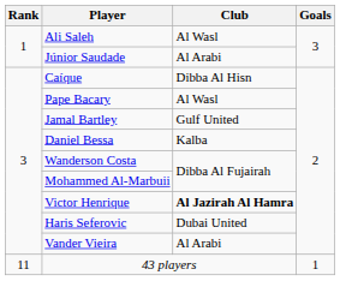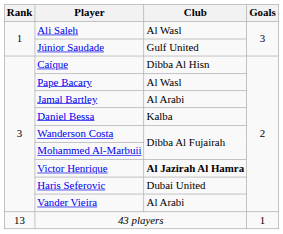Júnior Saudade | Club: Al Arabi -> Gulf United
Jamal Bartley | Club: Gulf United -> Al Arabi
43 players | Rank: 11 -> 13
